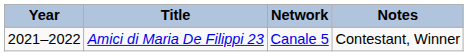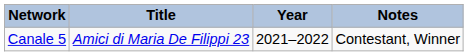columns swapped: Year <-> Network
